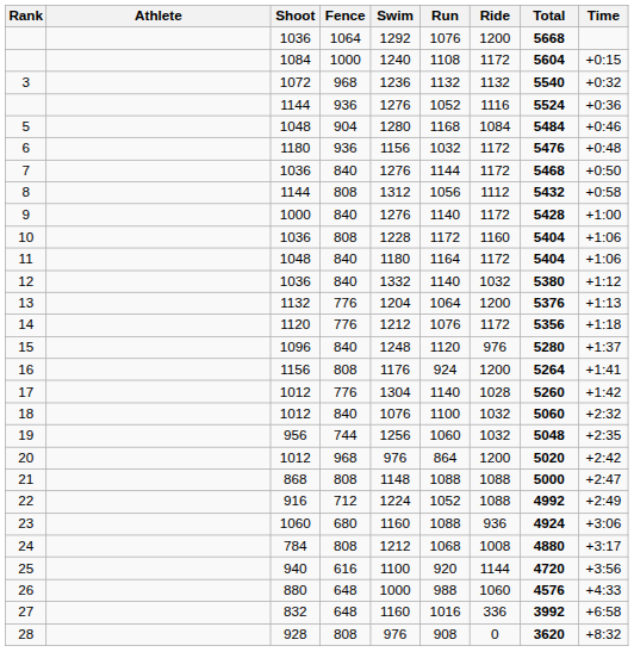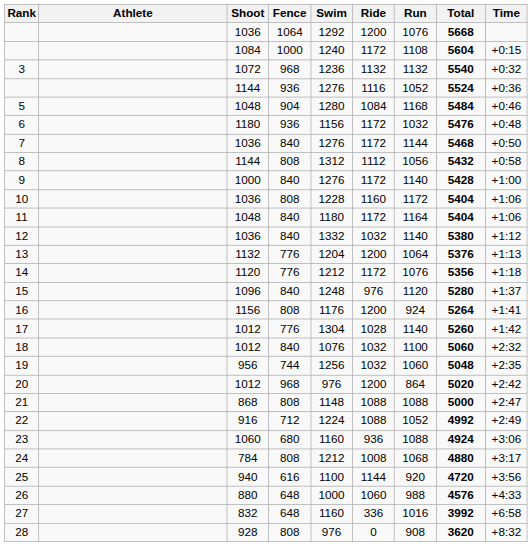columns swapped: Ride <-> Run
